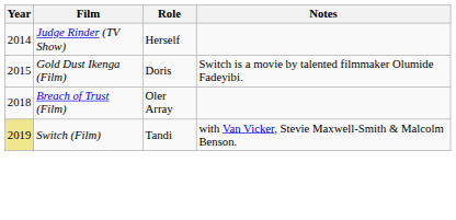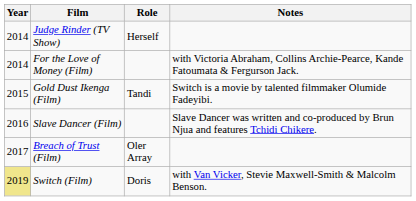+ row: 2014 | For the Love of Money (Film) | with Victoria Abraham, Collins Archie-Pearce, Kande Fatoumata & Fergurson Jack.
Gold Dust Ikenga (Film) | Role: Doris -> Tandi
+ row: 2016 | Slave Dancer (Film) | Slave Dancer was written and co-produced by Brun Njua and features Tchidi Chikere.
Breach of Trust (Film) | Year: 2018 -> 2017
Switch (Film) | Role: Tandi -> Doris
